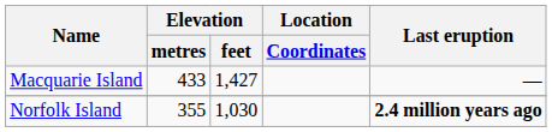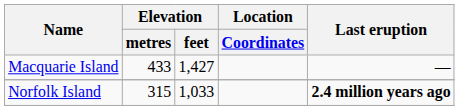Norfolk Island | Elevation / metres: 355 -> 315
Norfolk Island | Elevation / feet: 1,030 -> 1,033
